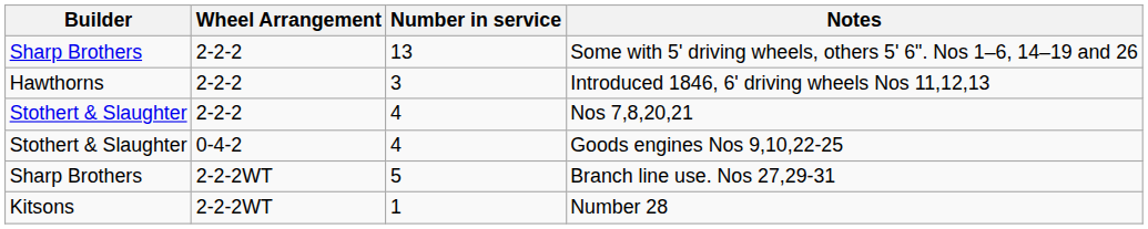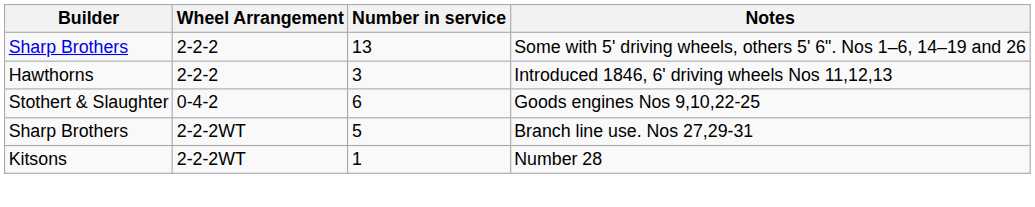- row: Stothert & Slaughter | 2-2-2 | 4 | Nos 7,8,20,21
Goods engines Nos 9,10,22-25 | Number in service: 4 -> 6
